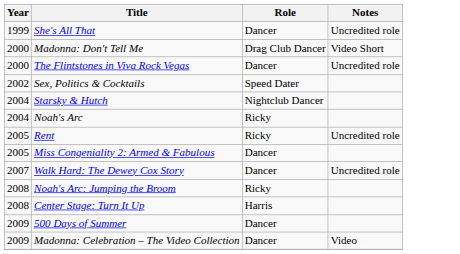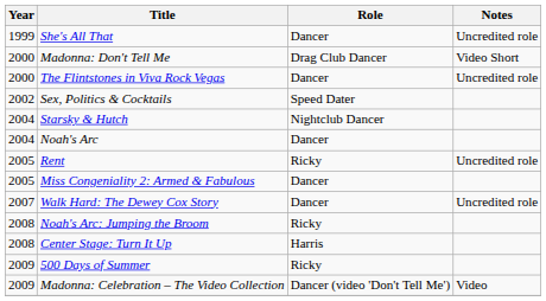Noah's Arc | Role: Ricky -> Dancer
500 Days of Summer | Role: Dancer -> Ricky
Madonna: Celebration – The Video Collection | Role: Dancer -> Dancer (video 'Don't Tell Me')
